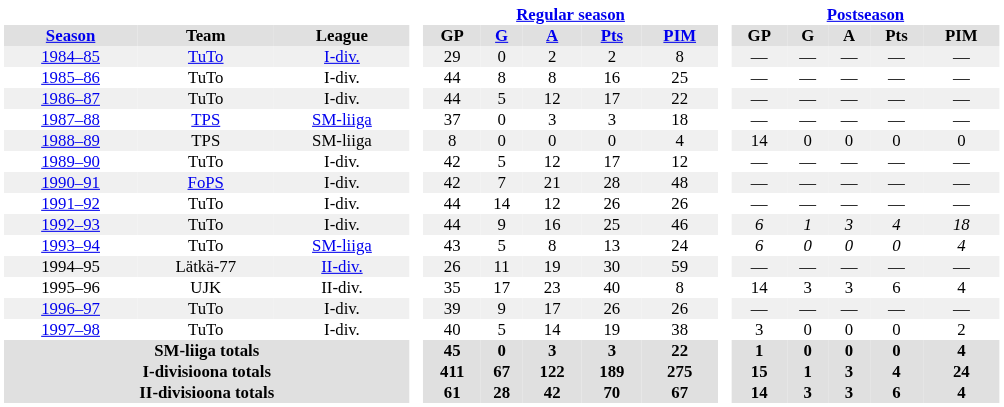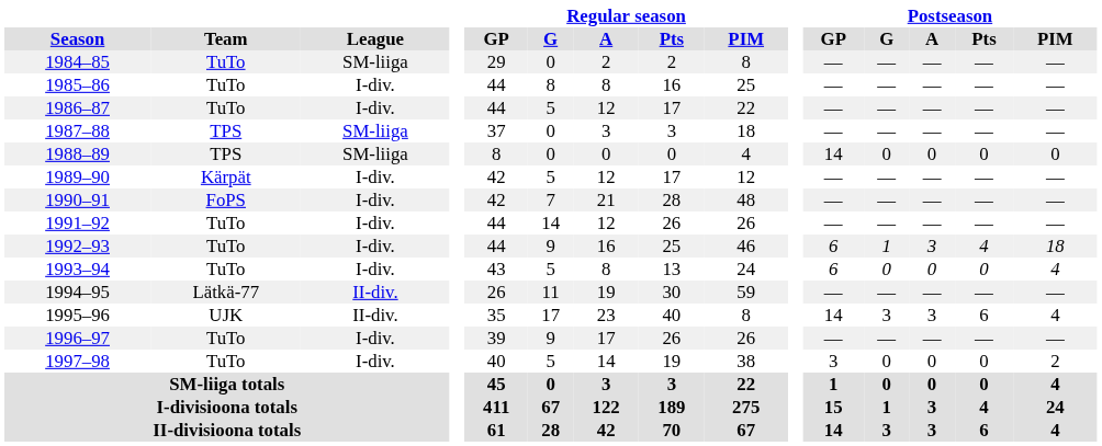1984–85 | League: I-div. -> SM-liiga
1989–90 | Team: TuTo -> Kärpät
1993–94 | League: SM-liiga -> I-div.
